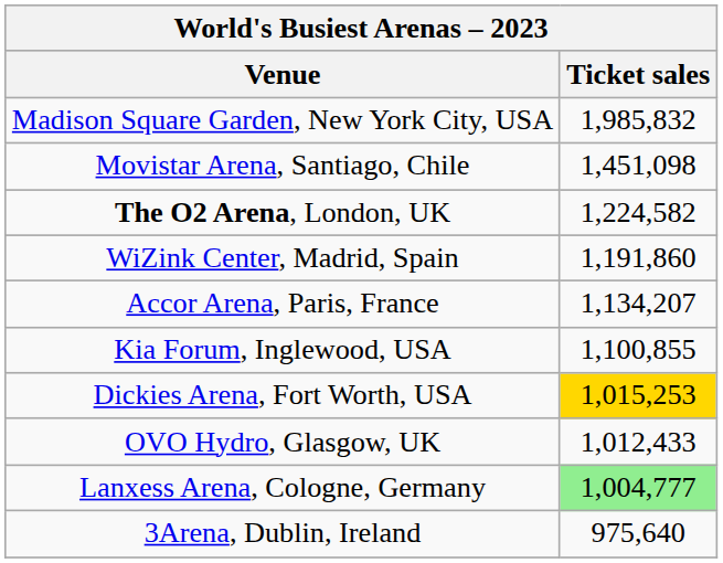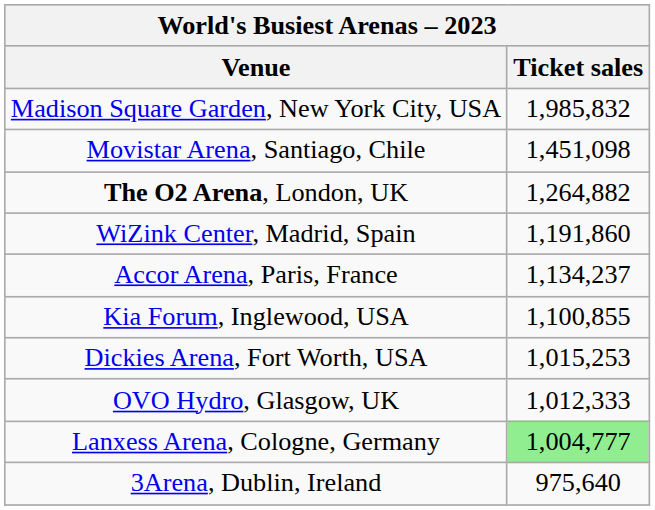The O2 Arena, London, UK | Ticket sales: 1,224,582 -> 1,264,882
Accor Arena, Paris, France | Ticket sales: 1,134,207 -> 1,134,237
Dickies Arena, Fort Worth, USA | Ticket sales: gold background -> no background
OVO Hydro, Glasgow, UK | Ticket sales: 1,012,433 -> 1,012,333
